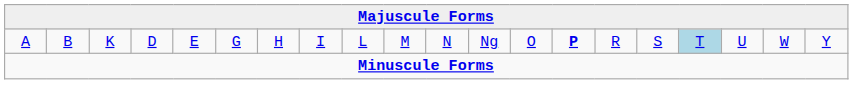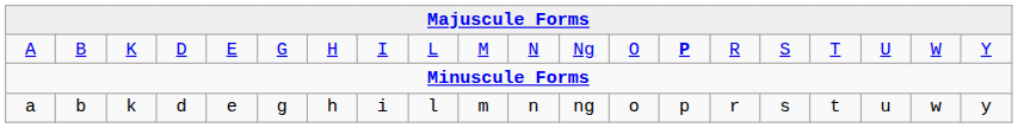A | column 17: lightblue background -> no background
+ row: a | b | k | d | e | g | h | i | l | m | n | ng | o | p | r | s | t | u | w | y
